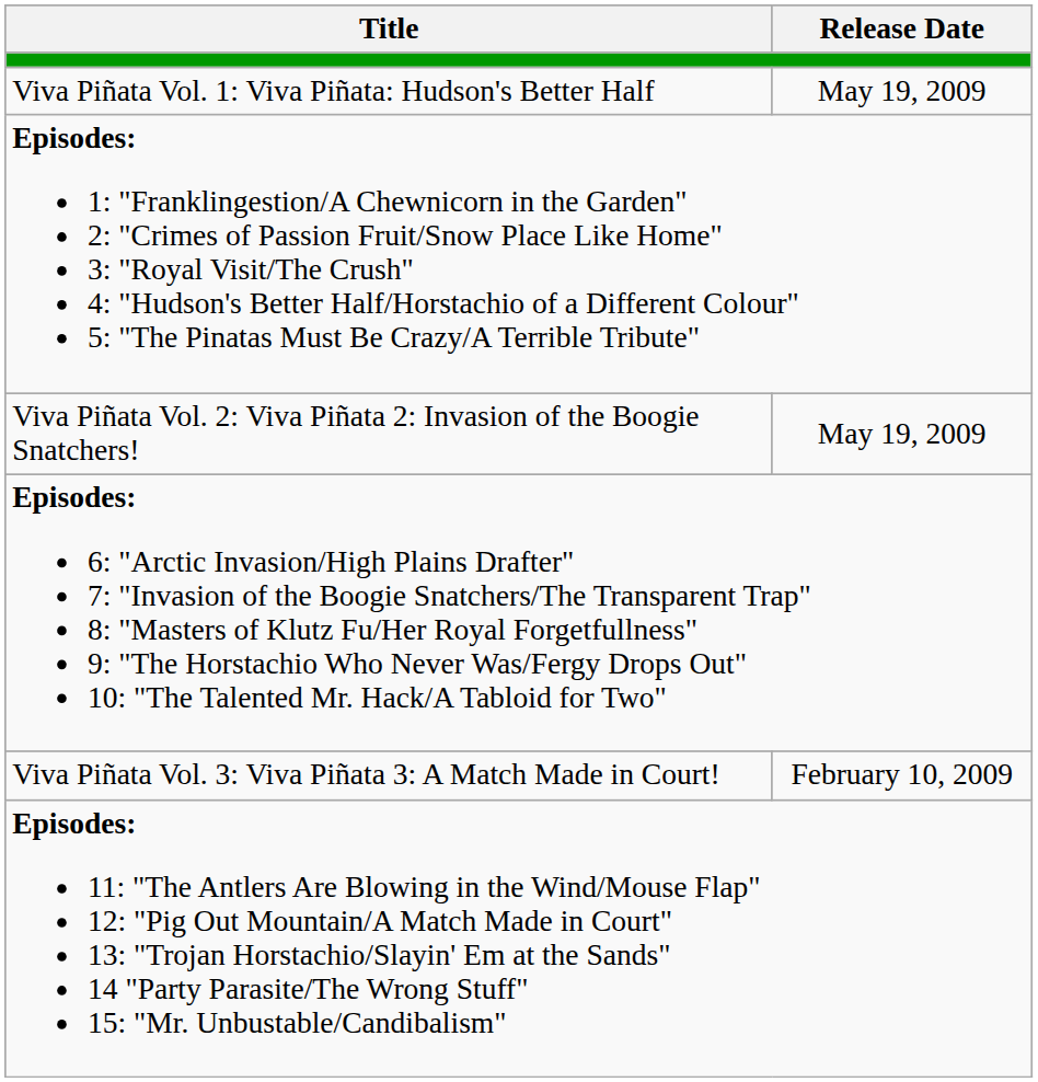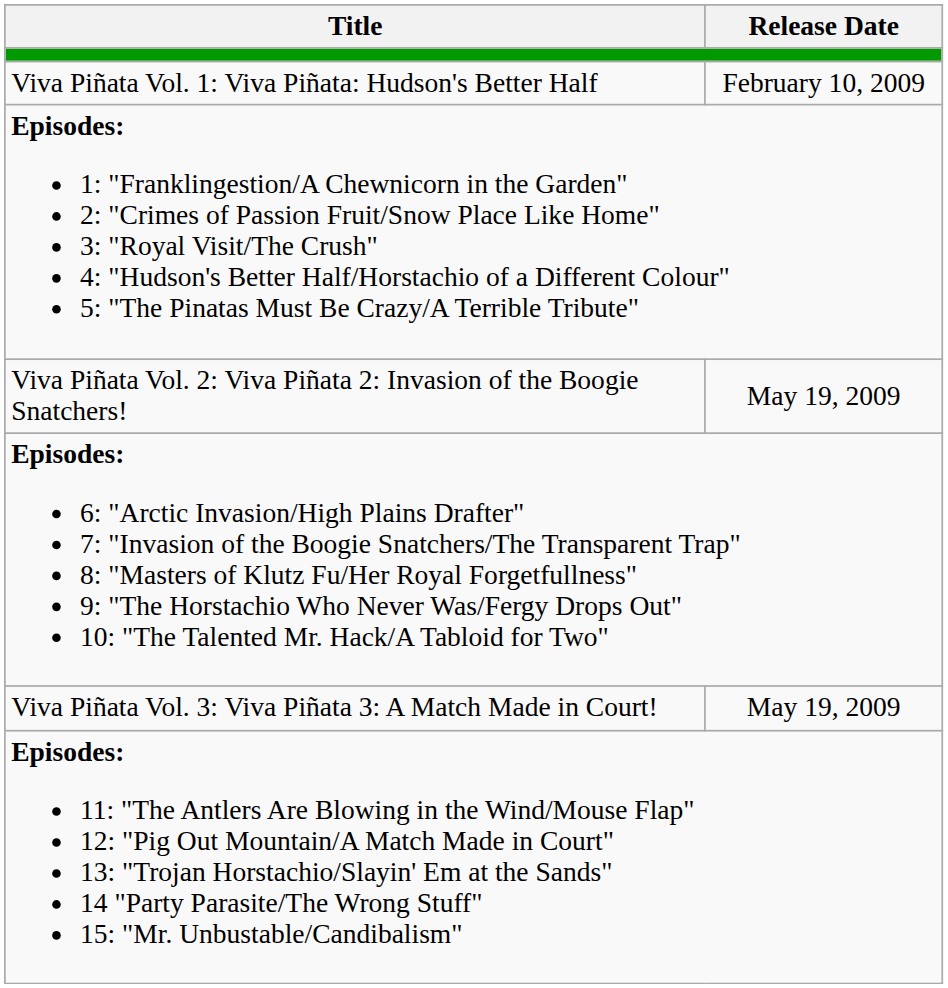Viva Piñata Vol. 1: Viva Piñata: Hudson's Better Half | Release Date: May 19, 2009 -> February 10, 2009
Viva Piñata Vol. 3: Viva Piñata 3: A Match Made in Court! | Release Date: February 10, 2009 -> May 19, 2009
